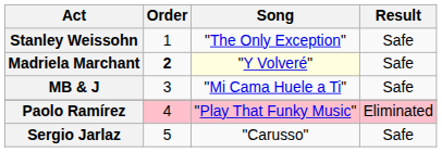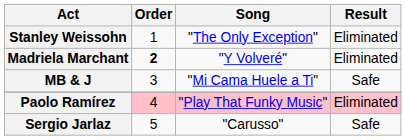Stanley Weissohn | Result: Safe -> Eliminated
Madriela Marchant | Song: lightyellow background -> no background
Madriela Marchant | Result: Safe -> Eliminated
